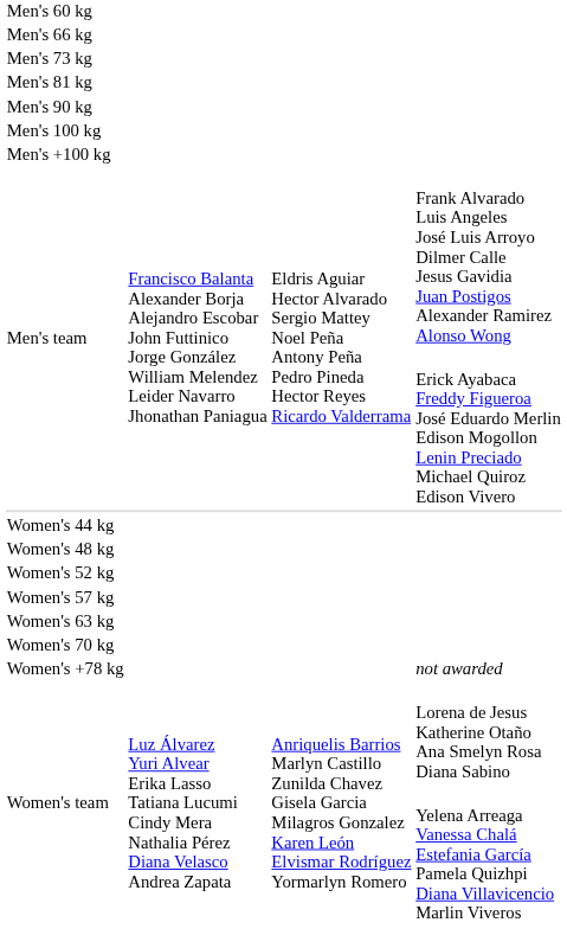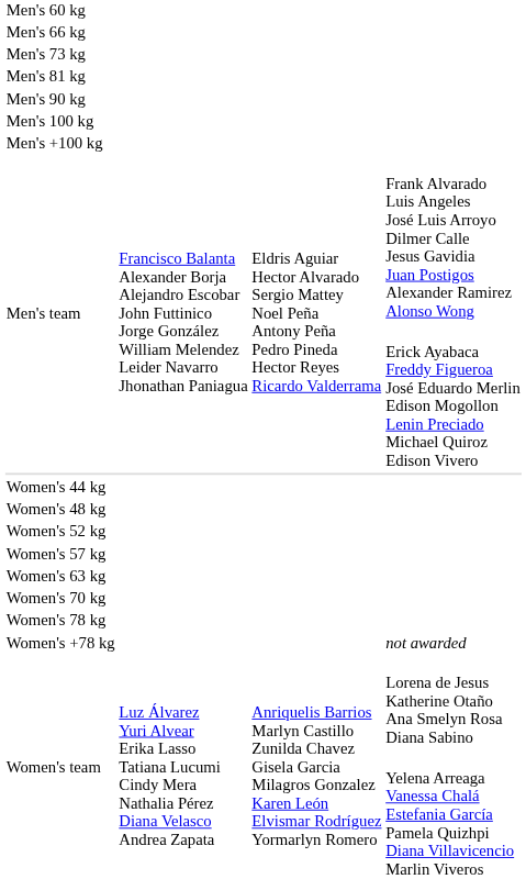+ row: Women's 78 kg
